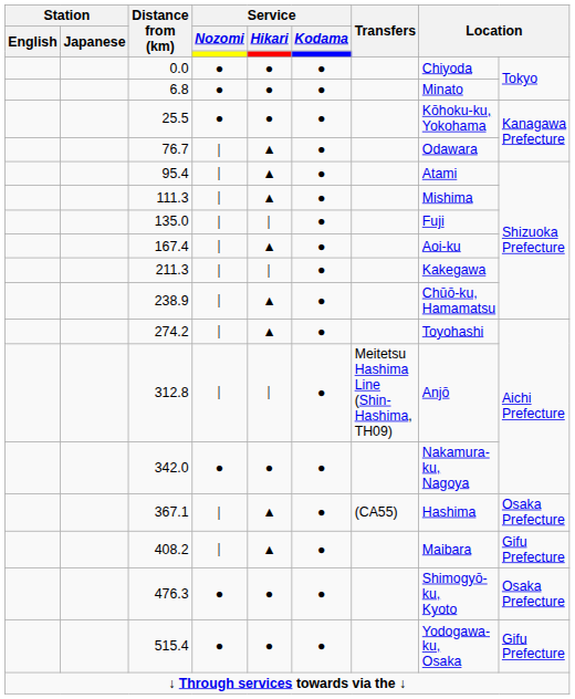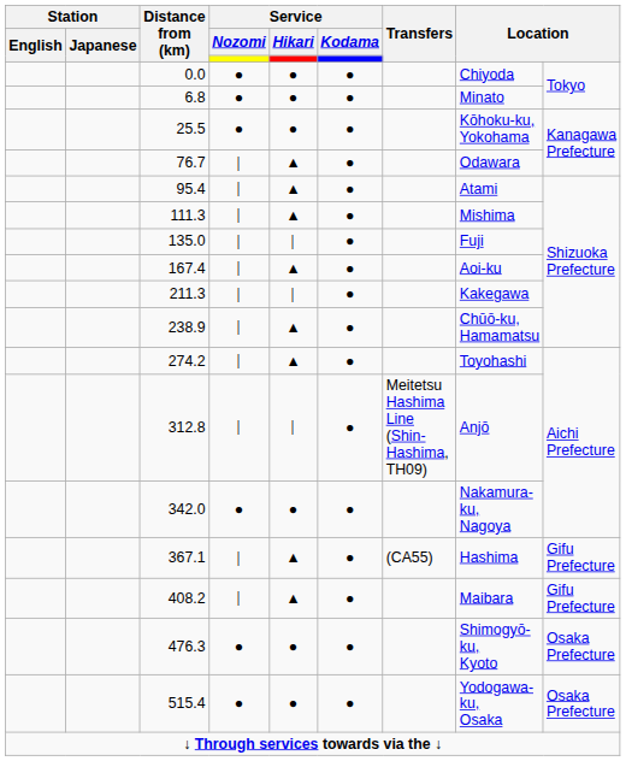367.1 | column 9: Osaka Prefecture -> Gifu Prefecture
515.4 | column 9: Gifu Prefecture -> Osaka Prefecture
